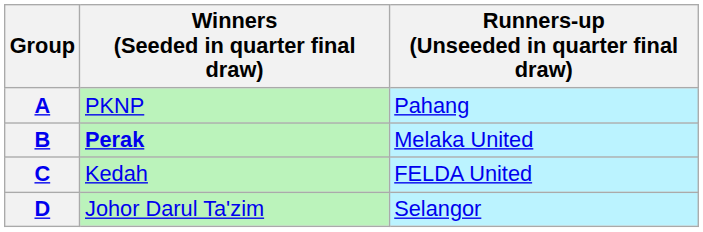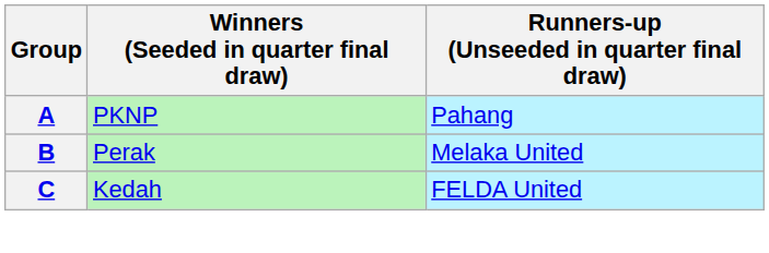B | Winners (Seeded in quarter final draw): bold -> normal
- row: D | Johor Darul Ta'zim | Selangor
